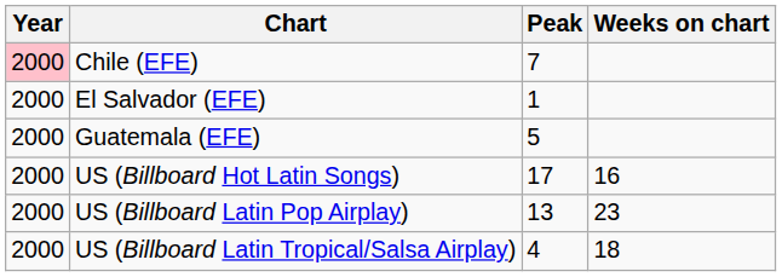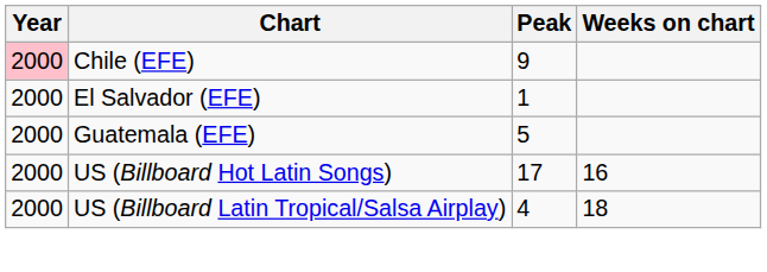Chile (EFE) | Peak: 7 -> 9
- row: 2000 | US (Billboard Latin Pop Airplay) | 13 | 23
